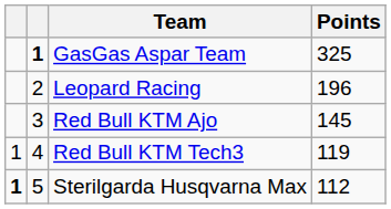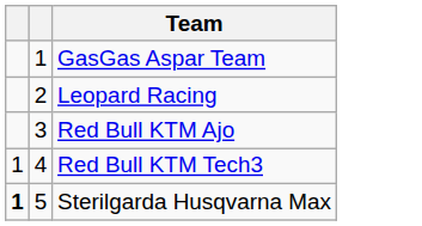- column: Points | 325 | 196 | 145 | 119 | 112
GasGas Aspar Team | column 2: bold -> normal
